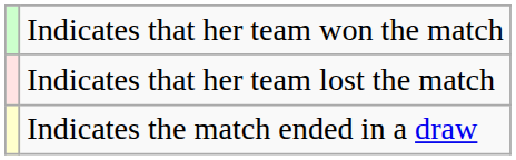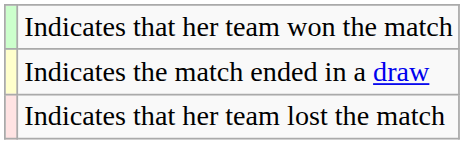rows swapped: Indicates the match ended in a draw <-> Indicates that her team lost the match
